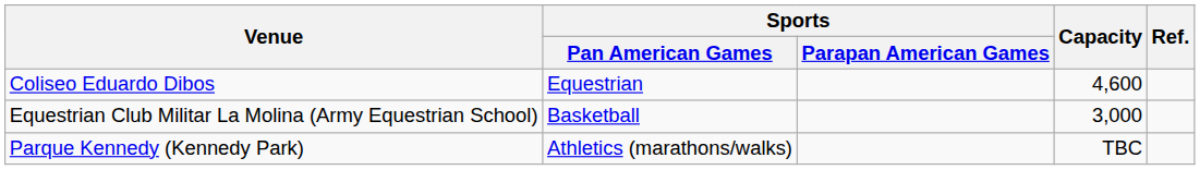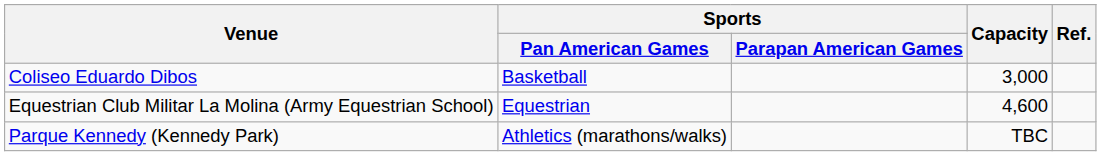Coliseo Eduardo Dibos | Sports / Pan American Games: Equestrian -> Basketball
Coliseo Eduardo Dibos | Capacity: 4,600 -> 3,000
Equestrian Club Militar La Molina (Army Equestrian School) | Sports / Pan American Games: Basketball -> Equestrian
Equestrian Club Militar La Molina (Army Equestrian School) | Capacity: 3,000 -> 4,600
